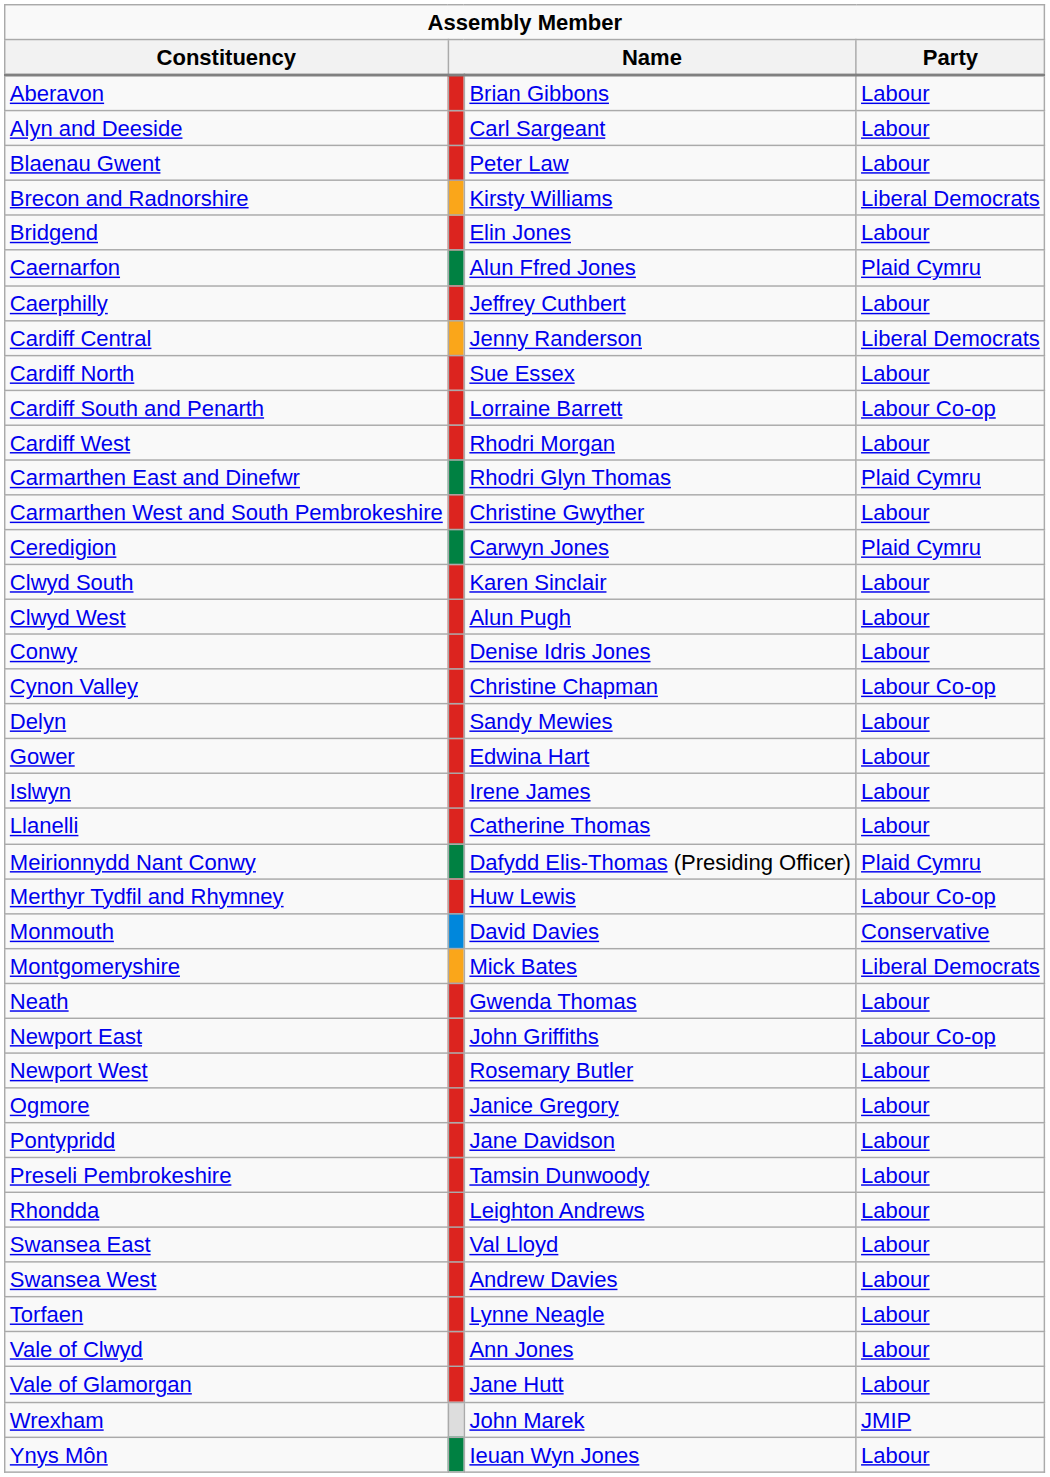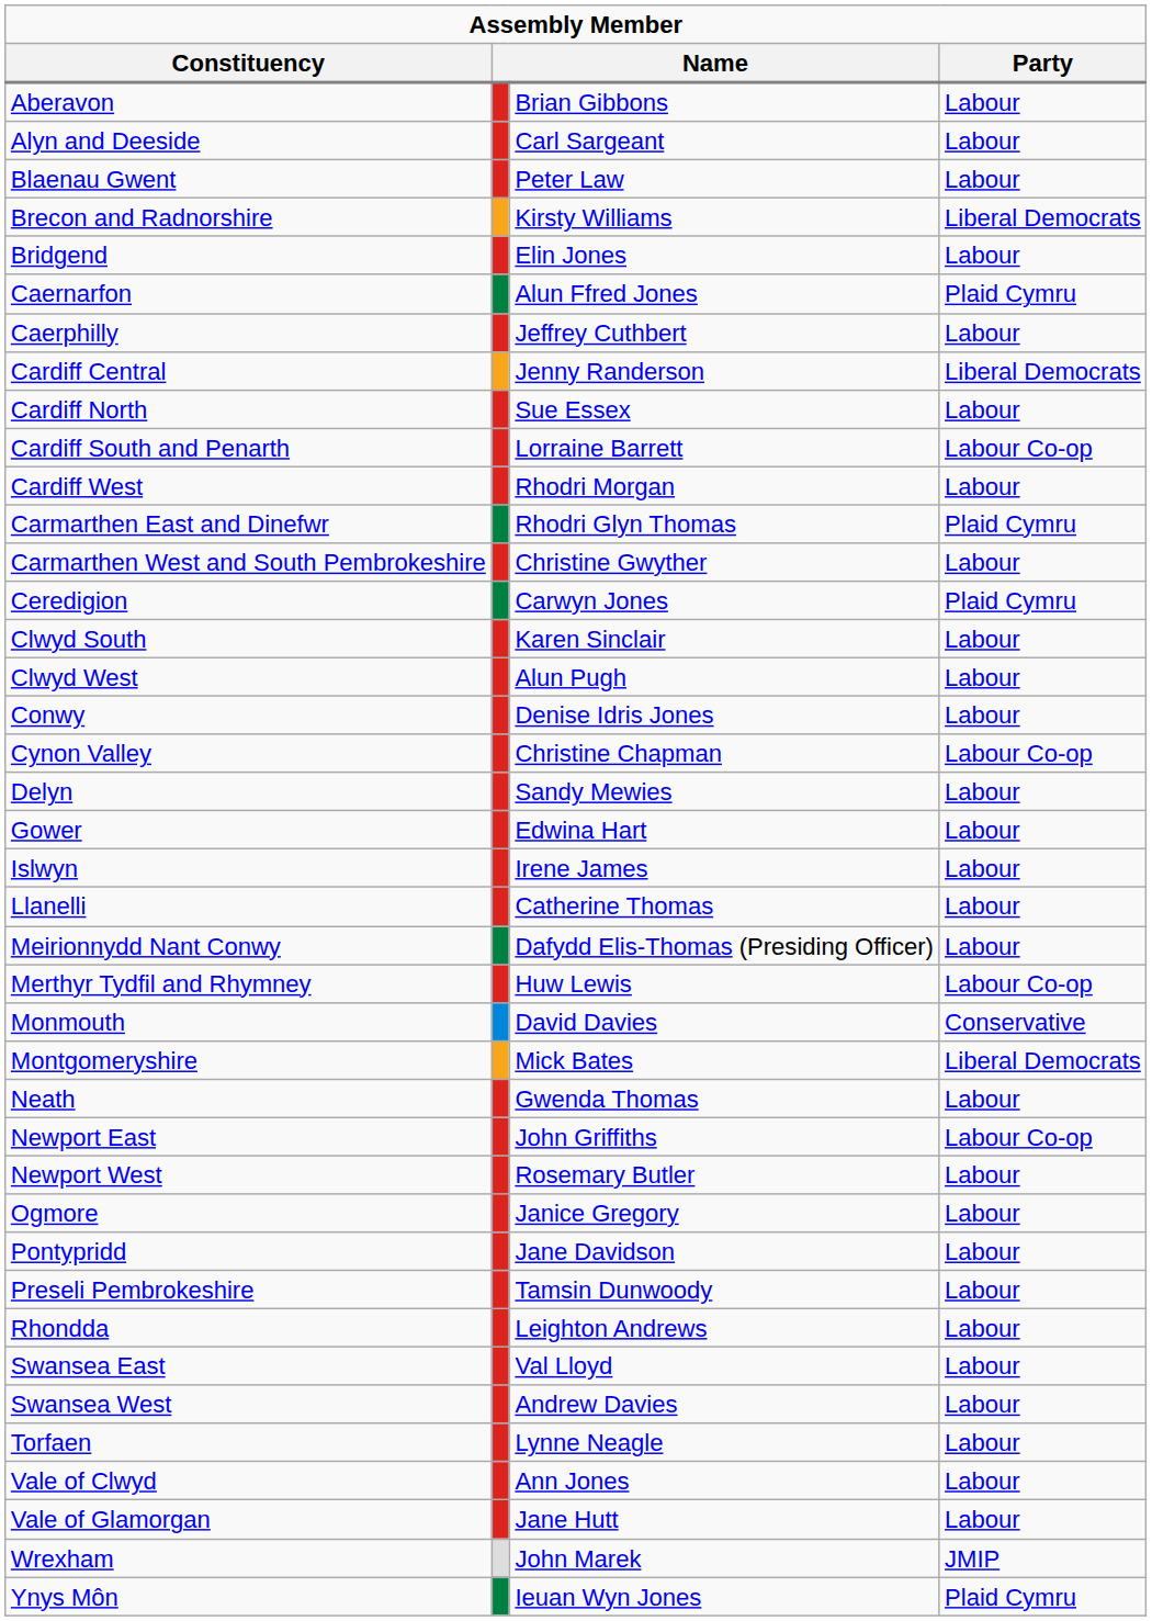Meirionnydd Nant Conwy | Party: Plaid Cymru -> Labour
Ynys Môn | Party: Labour -> Plaid Cymru
